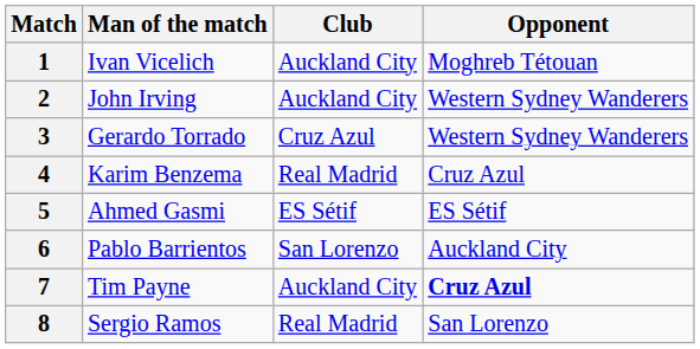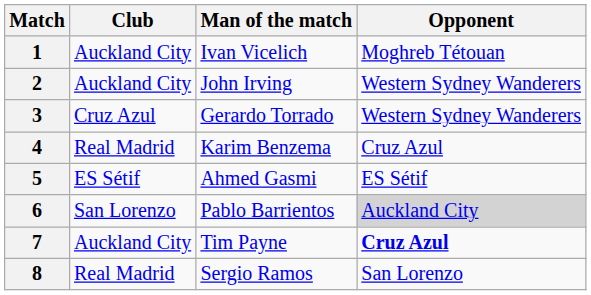columns swapped: Man of the match <-> Club
6 | Opponent: no background -> lightgrey background
